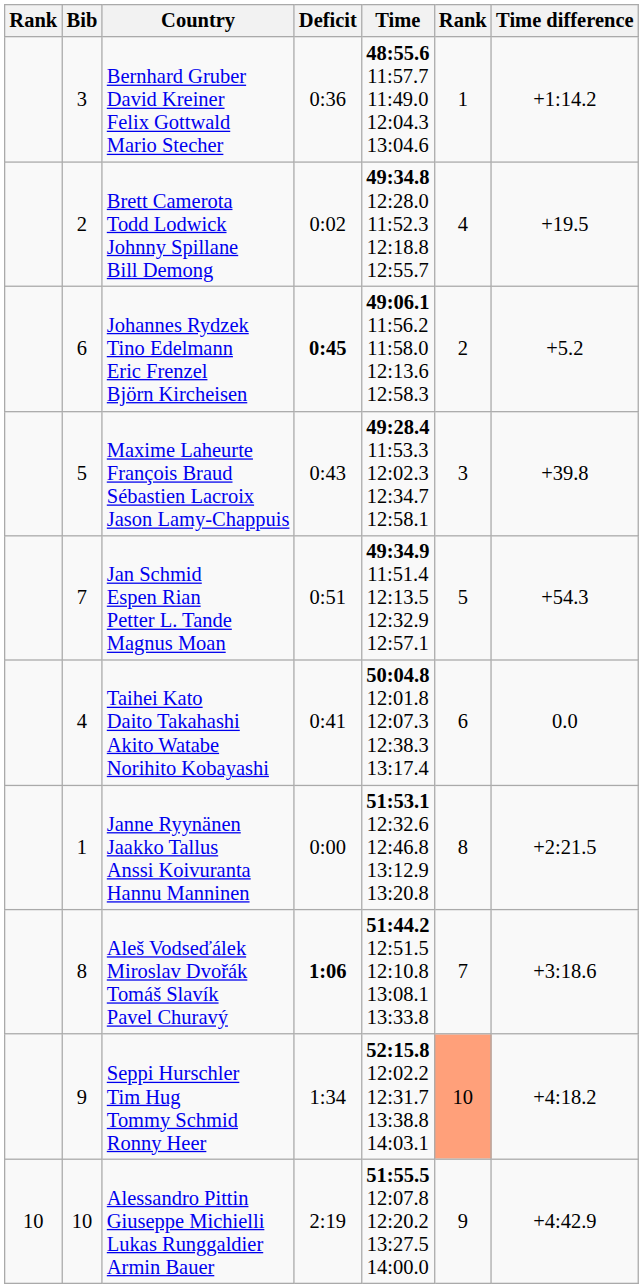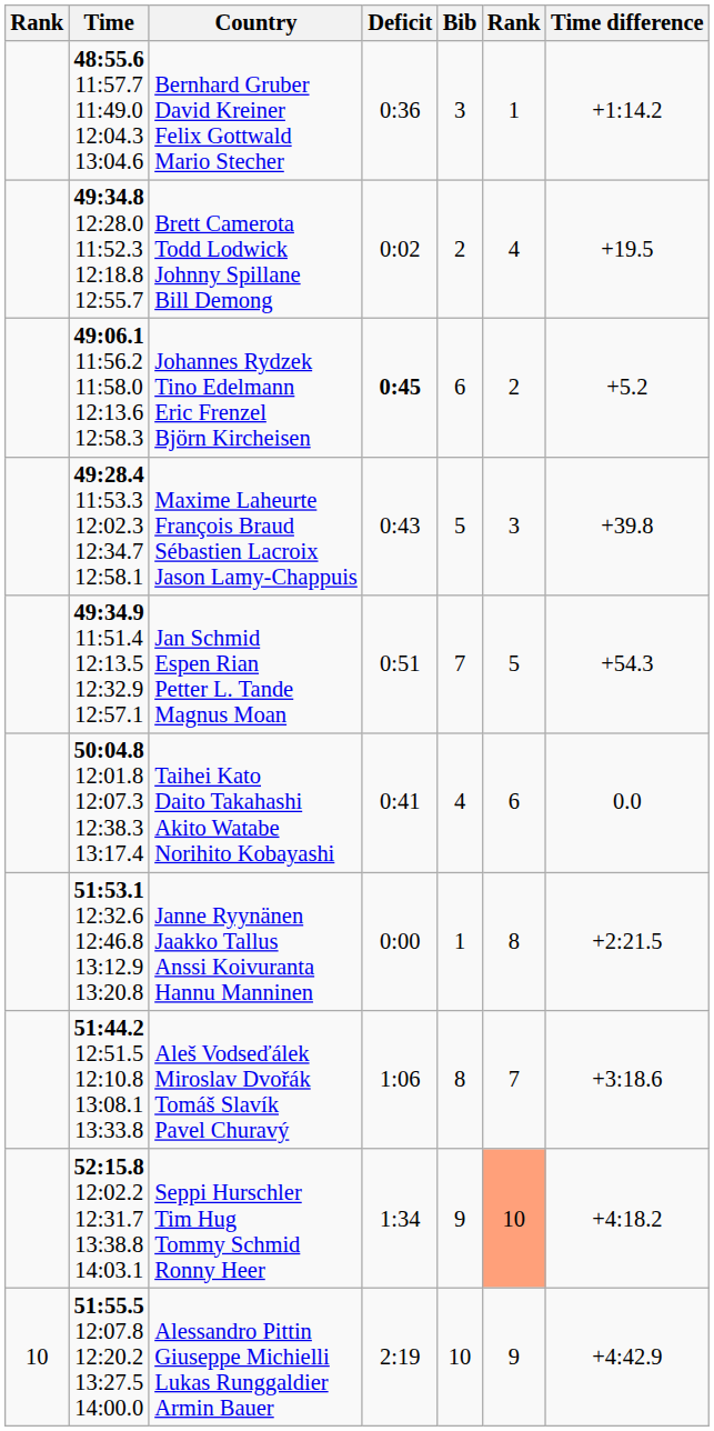columns swapped: Bib <-> Time
Aleš Vodseďálek Miroslav Dvořák Tomáš Slavík Pavel Churavý | Deficit: bold -> normal
